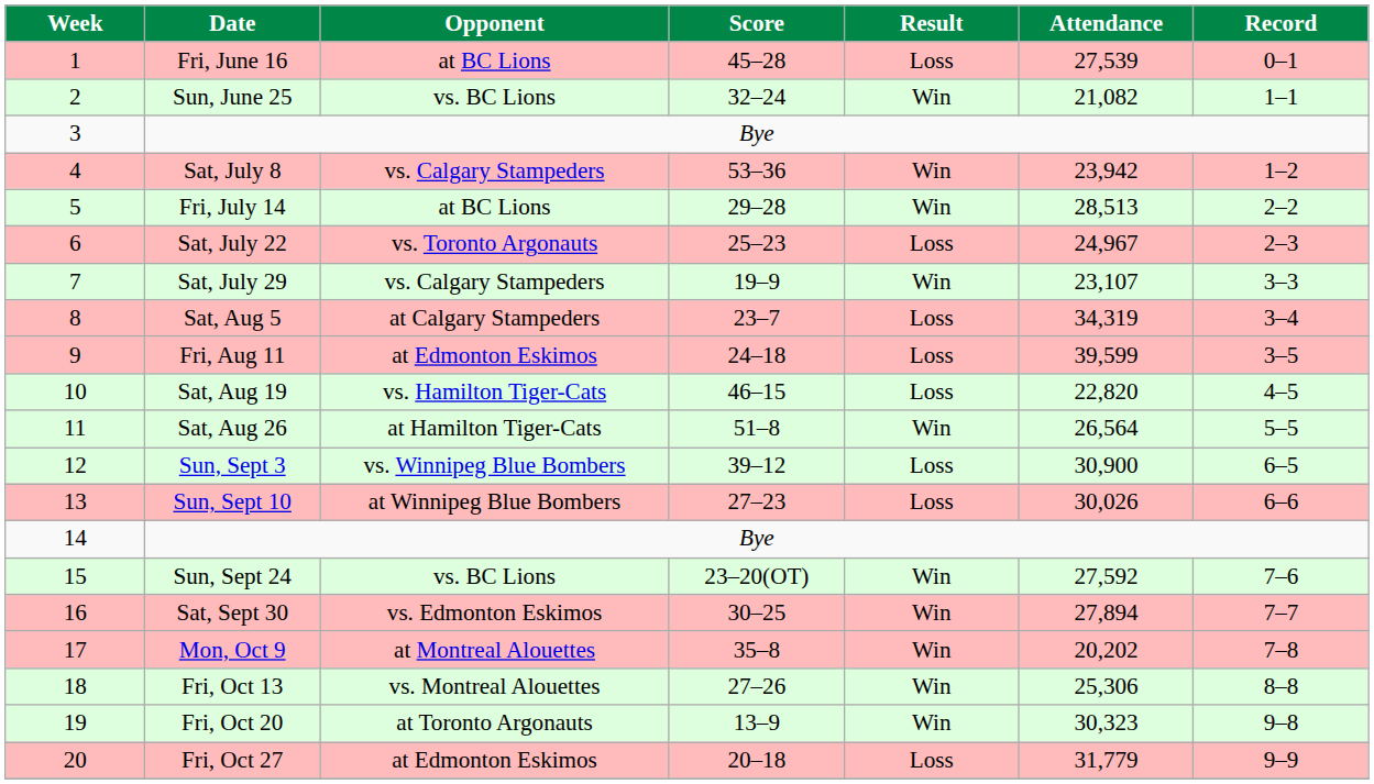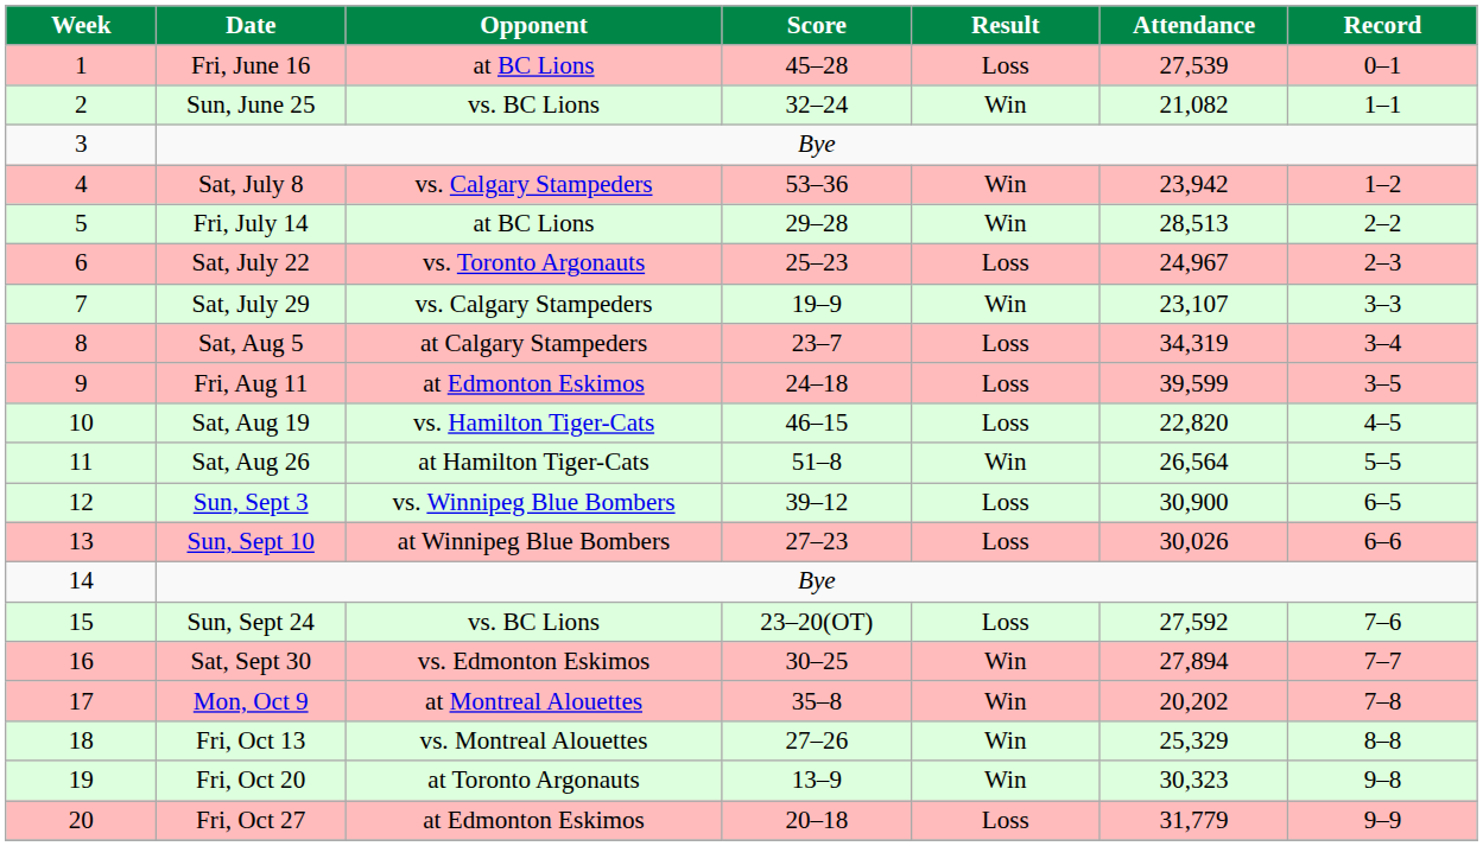Sun, Sept 24 | Result: Win -> Loss
Fri, Oct 13 | Attendance: 25,306 -> 25,329
